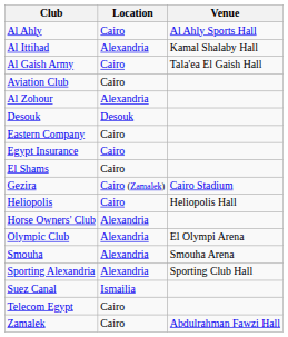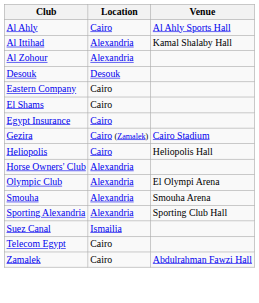- row: Al Gaish Army | Cairo | Tala'ea El Gaish Hall
- row: Aviation Club | Cairo
rows swapped: El Shams <-> Egypt Insurance
